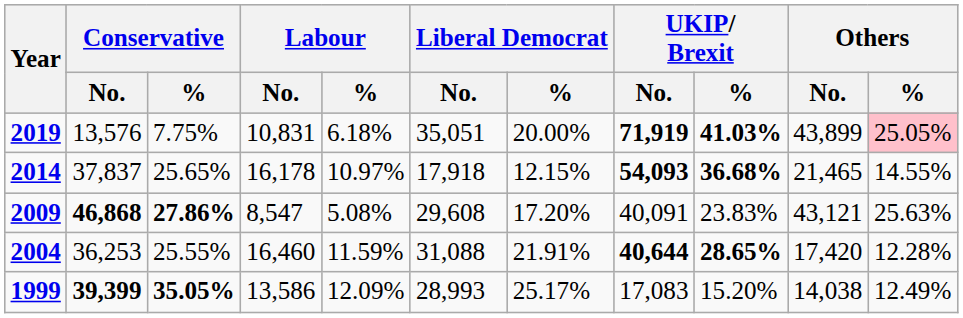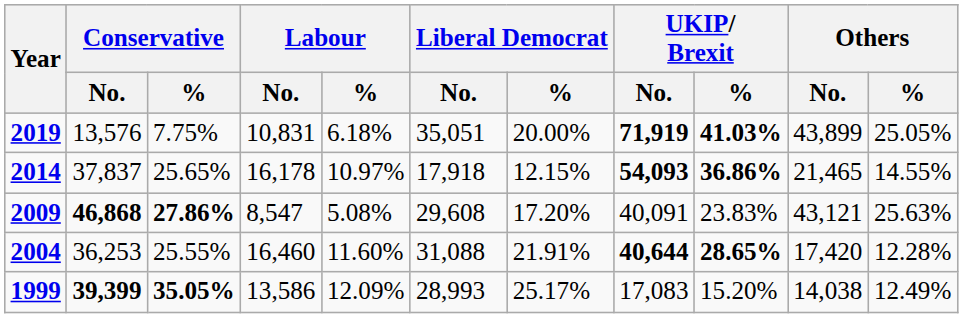2019 | Others / %: pink background -> no background
2014 | UKIP/ Brexit / %: 36.68% -> 36.86%
2004 | Labour / %: 11.59% -> 11.60%
